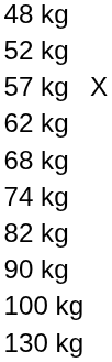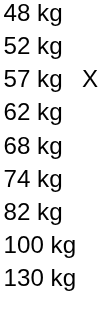- row: 90 kg
